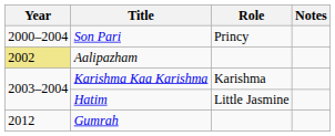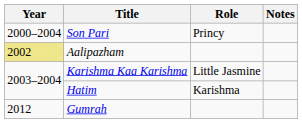Karishma Kaa Karishma | Role: Karishma -> Little Jasmine
Hatim | Role: Little Jasmine -> Karishma
